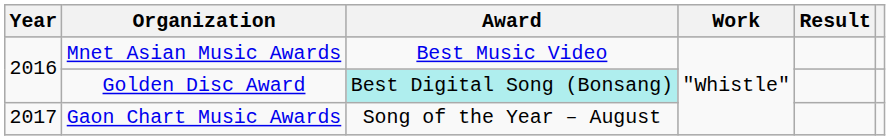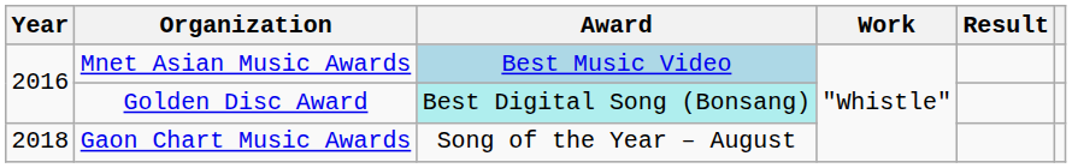Mnet Asian Music Awards | Award: no background -> lightblue background
Gaon Chart Music Awards | Year: 2017 -> 2018
